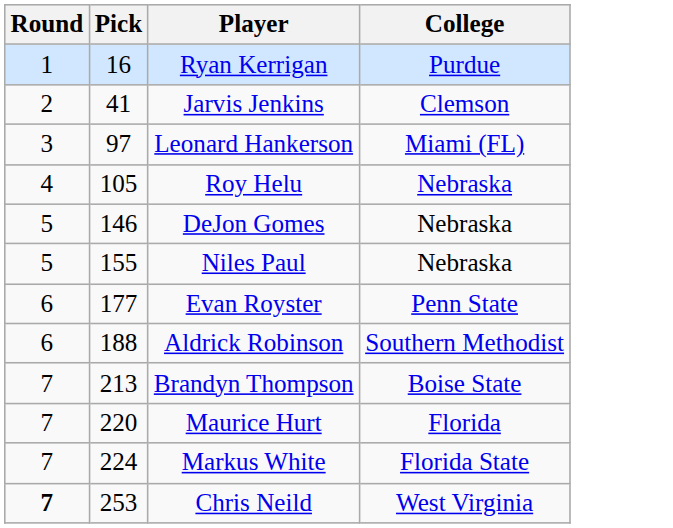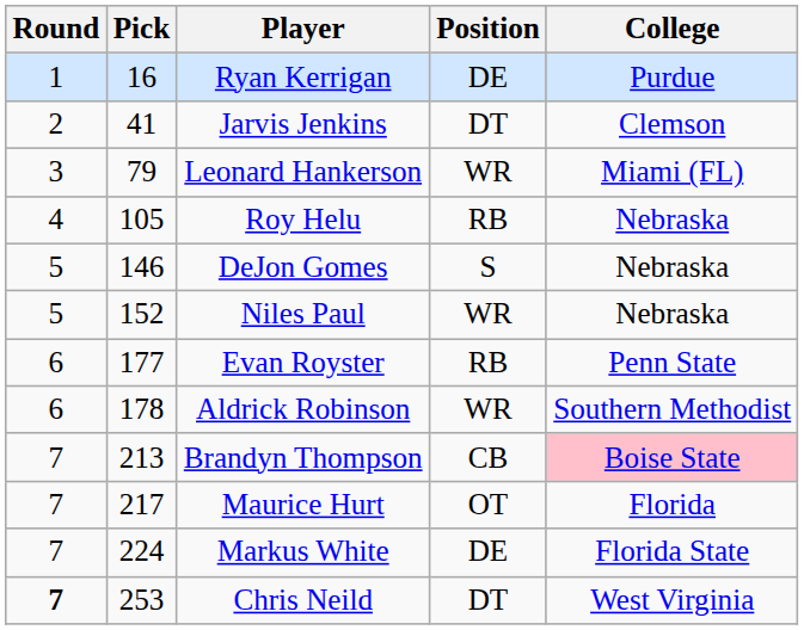+ column: Position | DE | DT | WR | RB | S | WR | RB | WR | CB | OT | DE | DT
Leonard Hankerson | Pick: 97 -> 79
Niles Paul | Pick: 155 -> 152
Aldrick Robinson | Pick: 188 -> 178
Brandyn Thompson | College: no background -> pink background
Maurice Hurt | Pick: 220 -> 217
